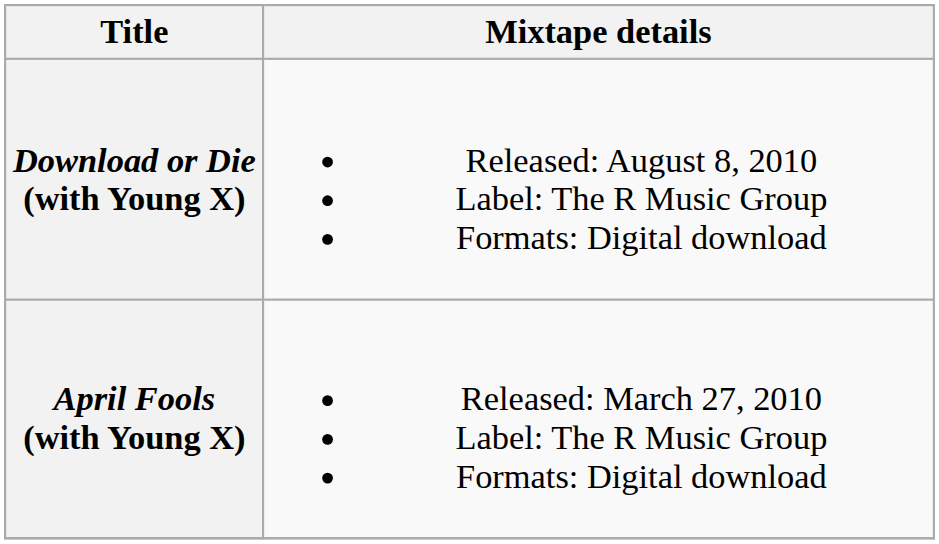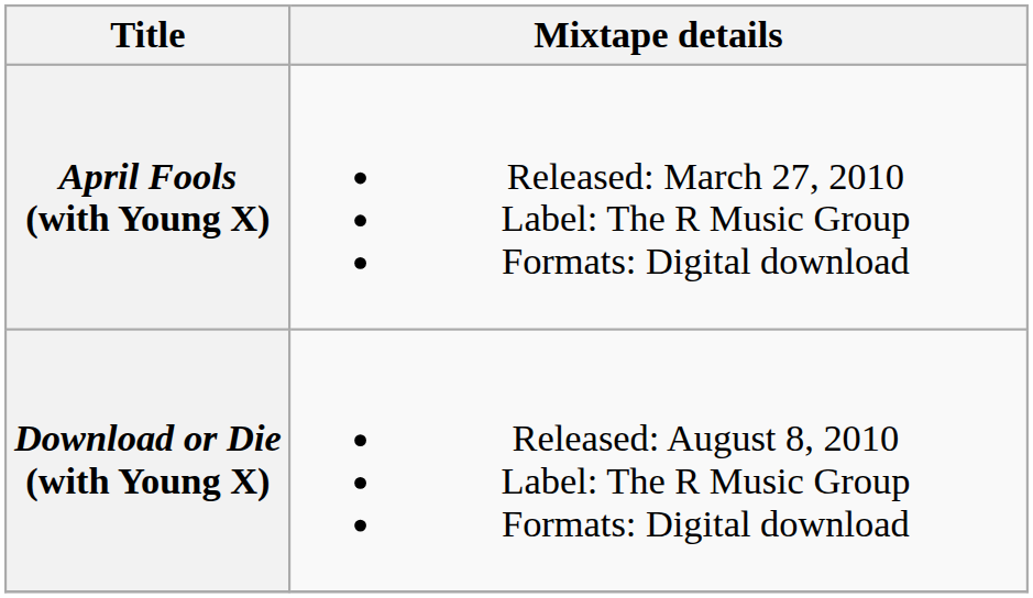rows swapped: April Fools (with Young X) <-> Download or Die (with Young X)
